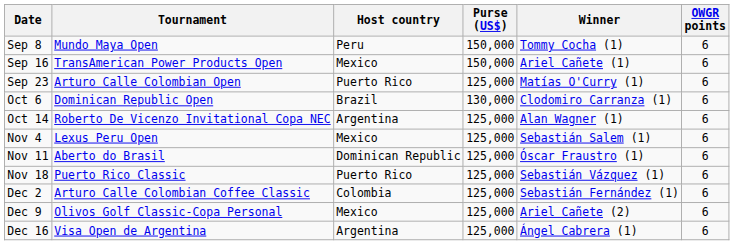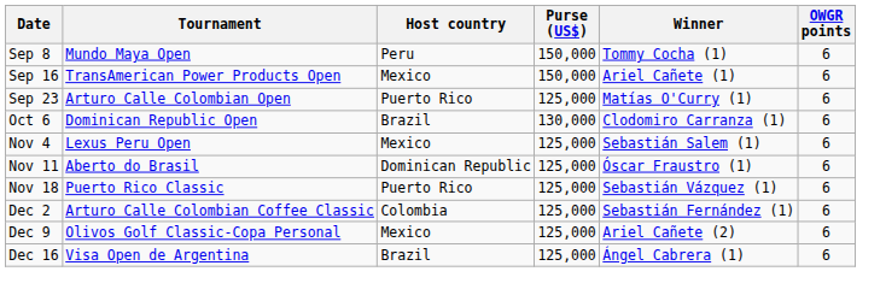- row: Oct 14 | Roberto De Vicenzo Invitational Copa NEC | Argentina | 125,000 | Alan Wagner (1) | 6
Dec 16 | Host country: Argentina -> Brazil
